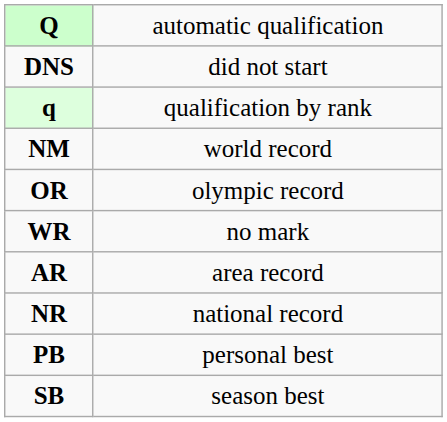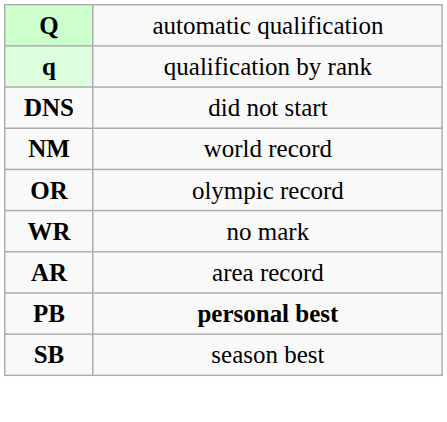rows swapped: q <-> DNS
- row: NR | national record
PB | column 2: normal -> bold
